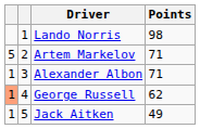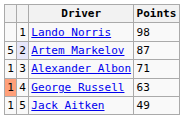Artem Markelov | column 2: no background -> lavender background
Artem Markelov | Points: 71 -> 87
George Russell | Points: 62 -> 63
